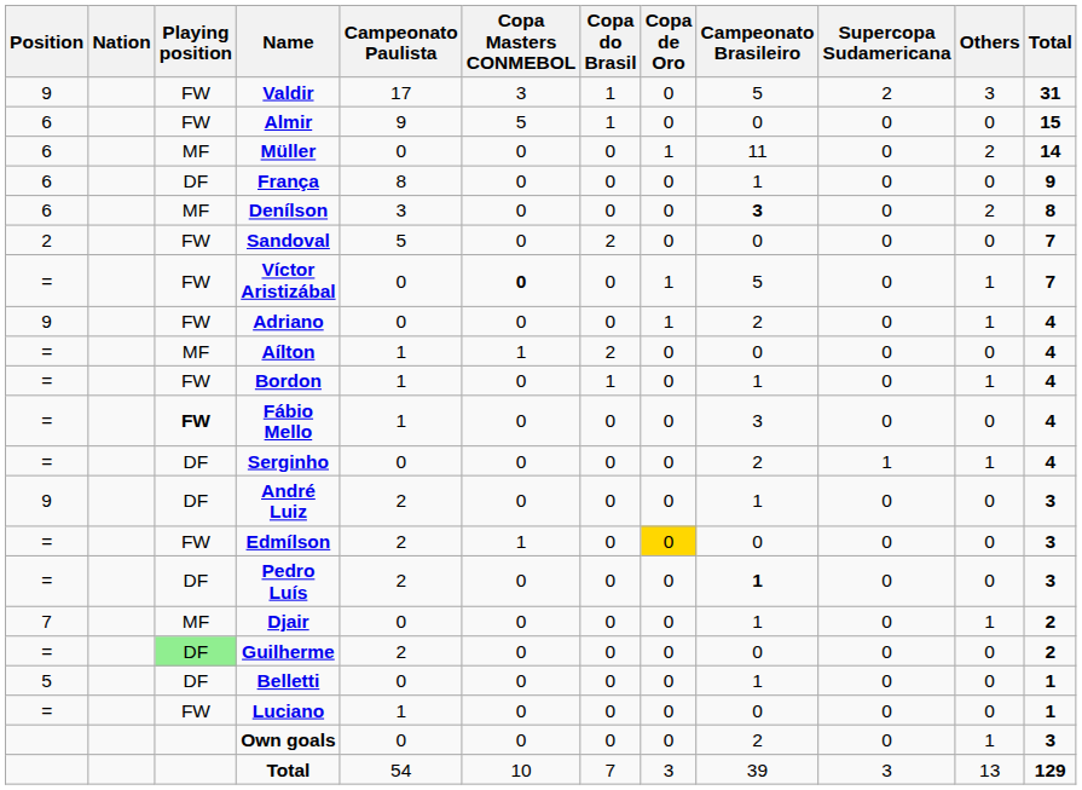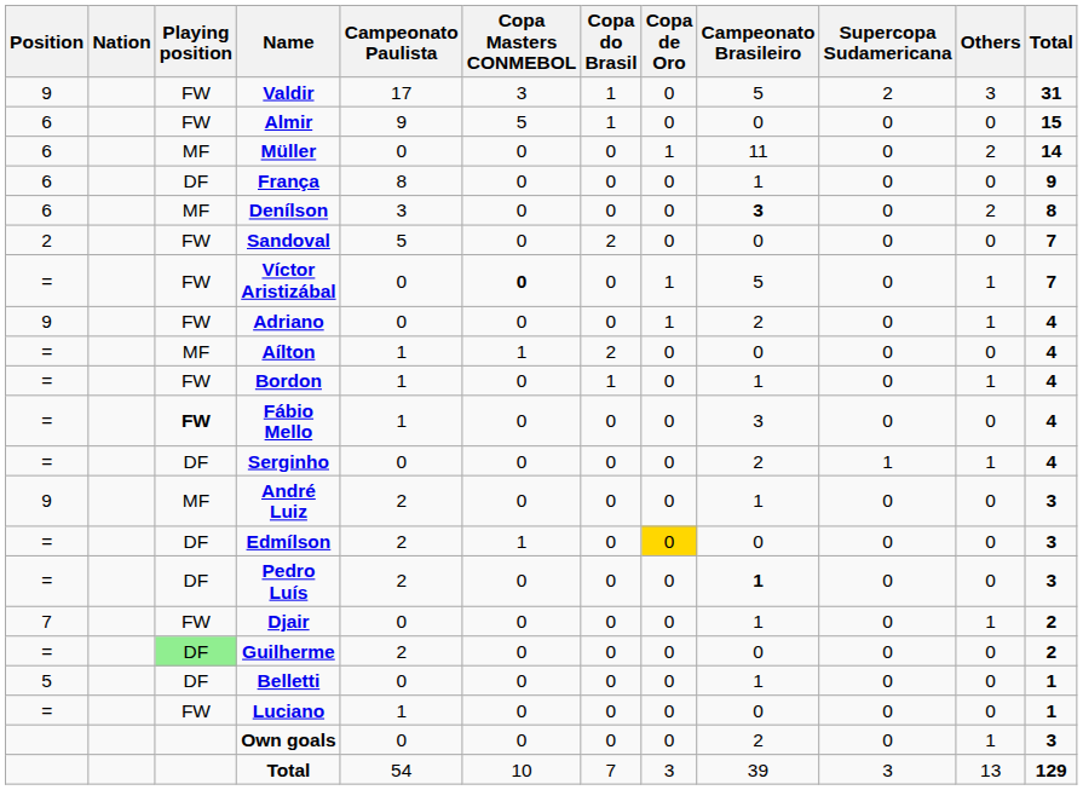André Luiz | Playing position: DF -> MF
Edmílson | Playing position: FW -> DF
Djair | Playing position: MF -> FW
